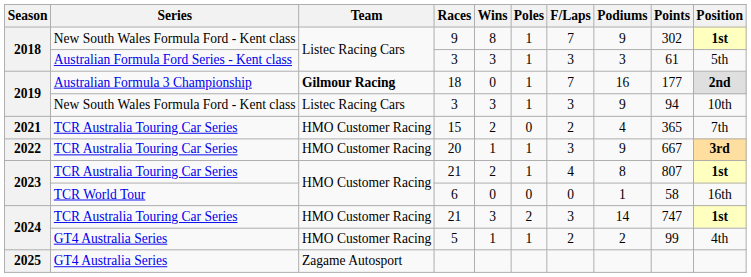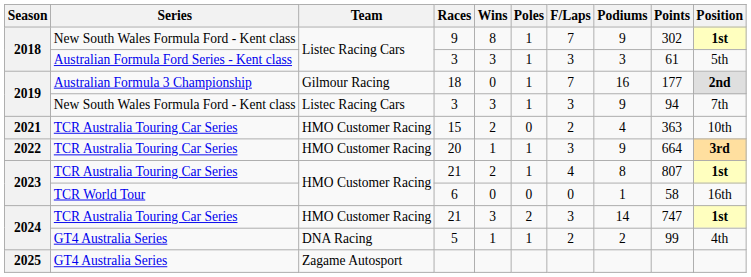18 | Team: bold -> normal
2019 / 3 | Position: 10th -> 7th
15 | Points: 365 -> 363
15 | Position: 7th -> 10th
20 | Points: 667 -> 664
5 | Team: HMO Customer Racing -> DNA Racing
